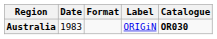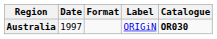Australia | Date: 1983 -> 1997
